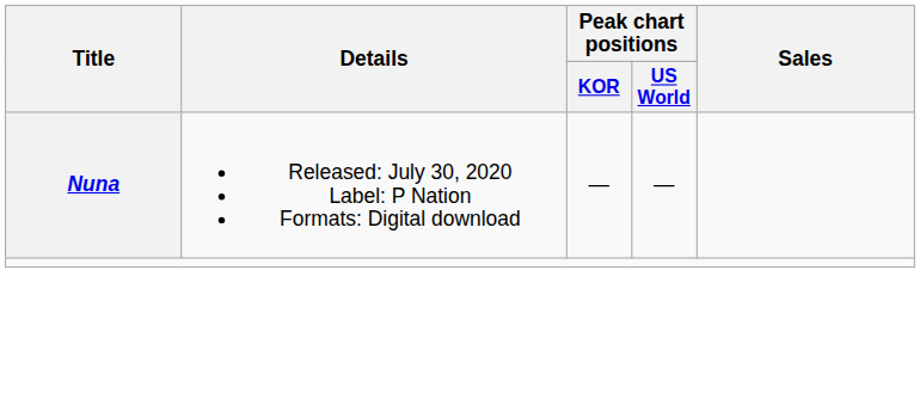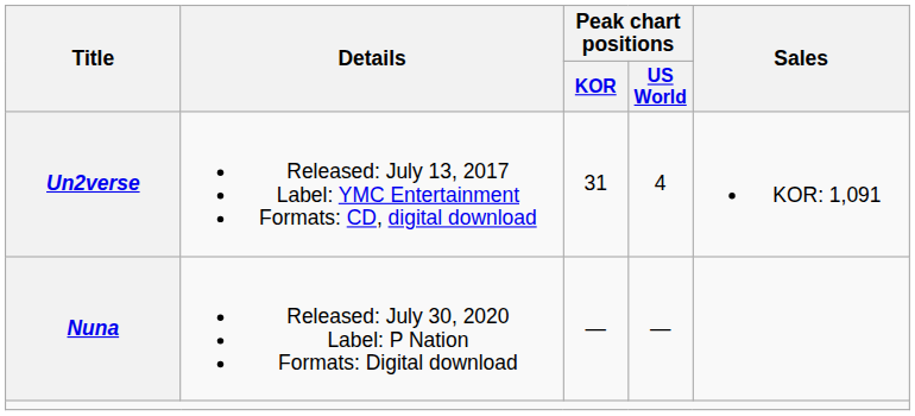+ row: Un2verse | Released: July 13, 2017 Label: YMC Entertainment Formats: CD, digital download | 31 | 4 | KOR: 1,091
